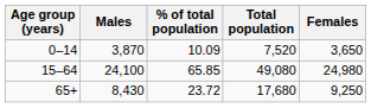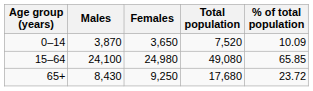columns swapped: Females <-> % of total population
